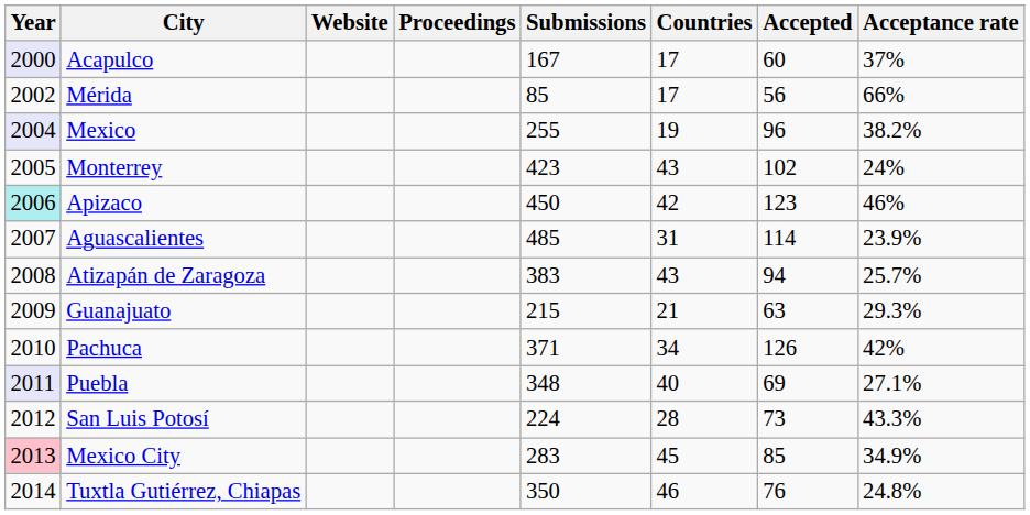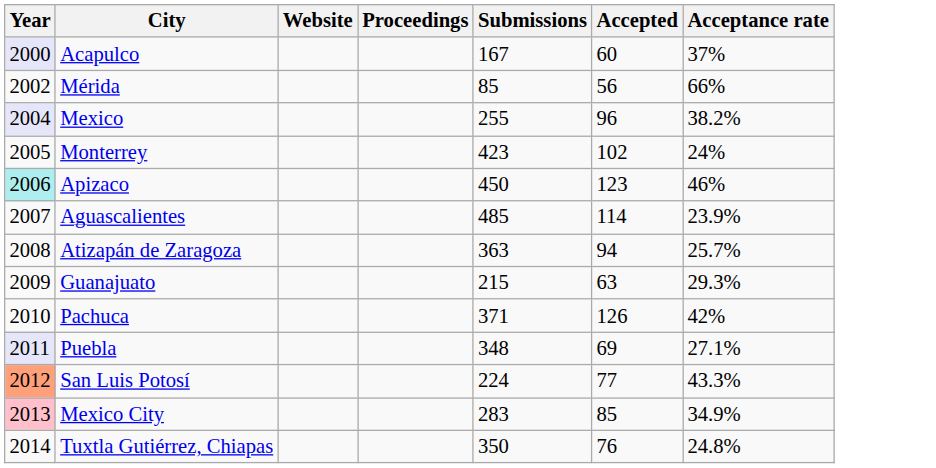- column: Countries | 17 | 17 | 19 | 43 | 42 | 31 | 43 | 21 | 34 | 40 | 28 | 45 | 46
Atizapán de Zaragoza | Submissions: 383 -> 363
San Luis Potosí | Year: no background -> lightsalmon background
San Luis Potosí | Accepted: 73 -> 77
